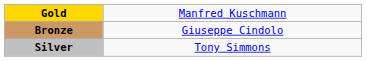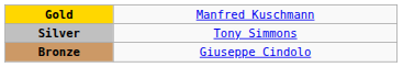rows swapped: Silver <-> Bronze
